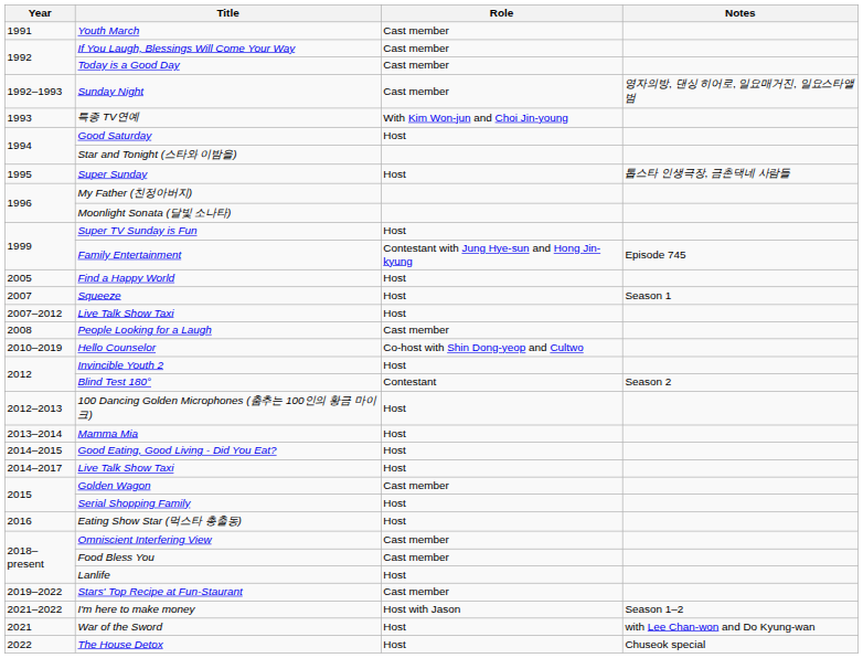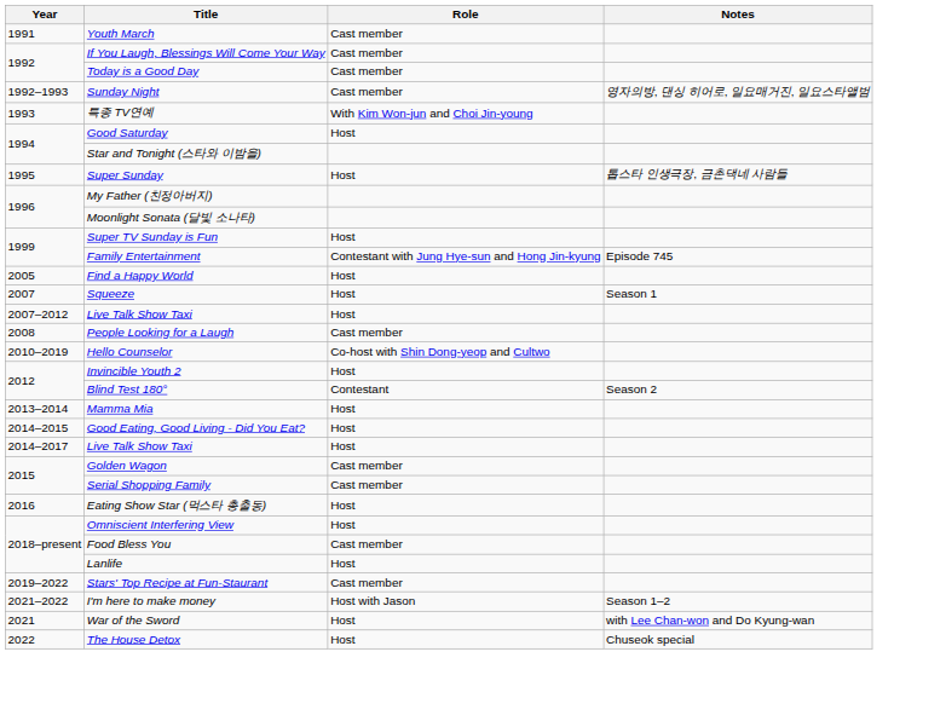- row: 2012–2013 | 100 Dancing Golden Microphones (춤추는 100인의 황금 마이크) | Host
Serial Shopping Family | Role: Host -> Cast member
Omniscient Interfering View | Role: Cast member -> Host
